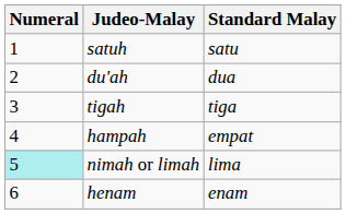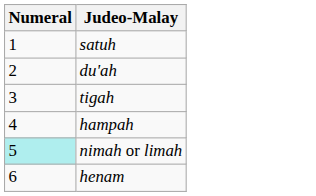- column: Standard Malay | satu | dua | tiga | empat | lima | enam
